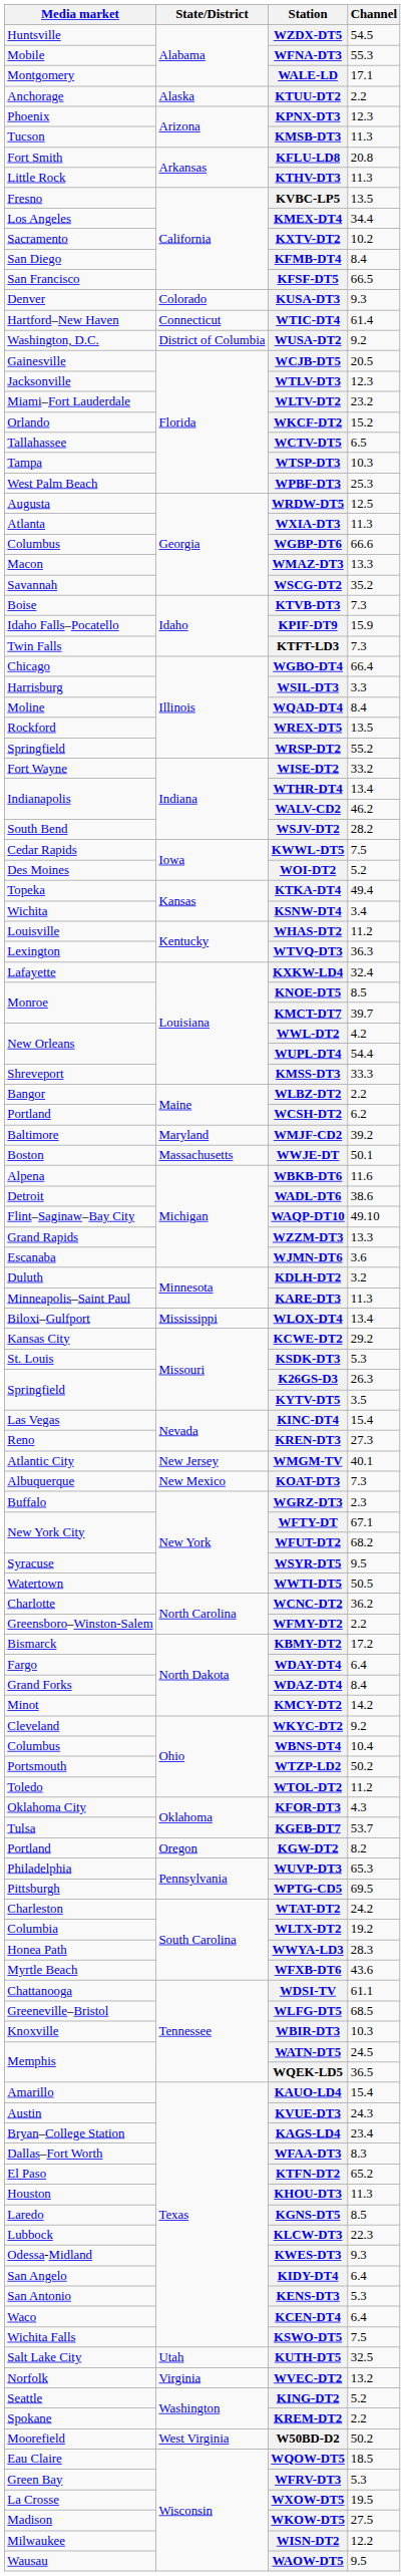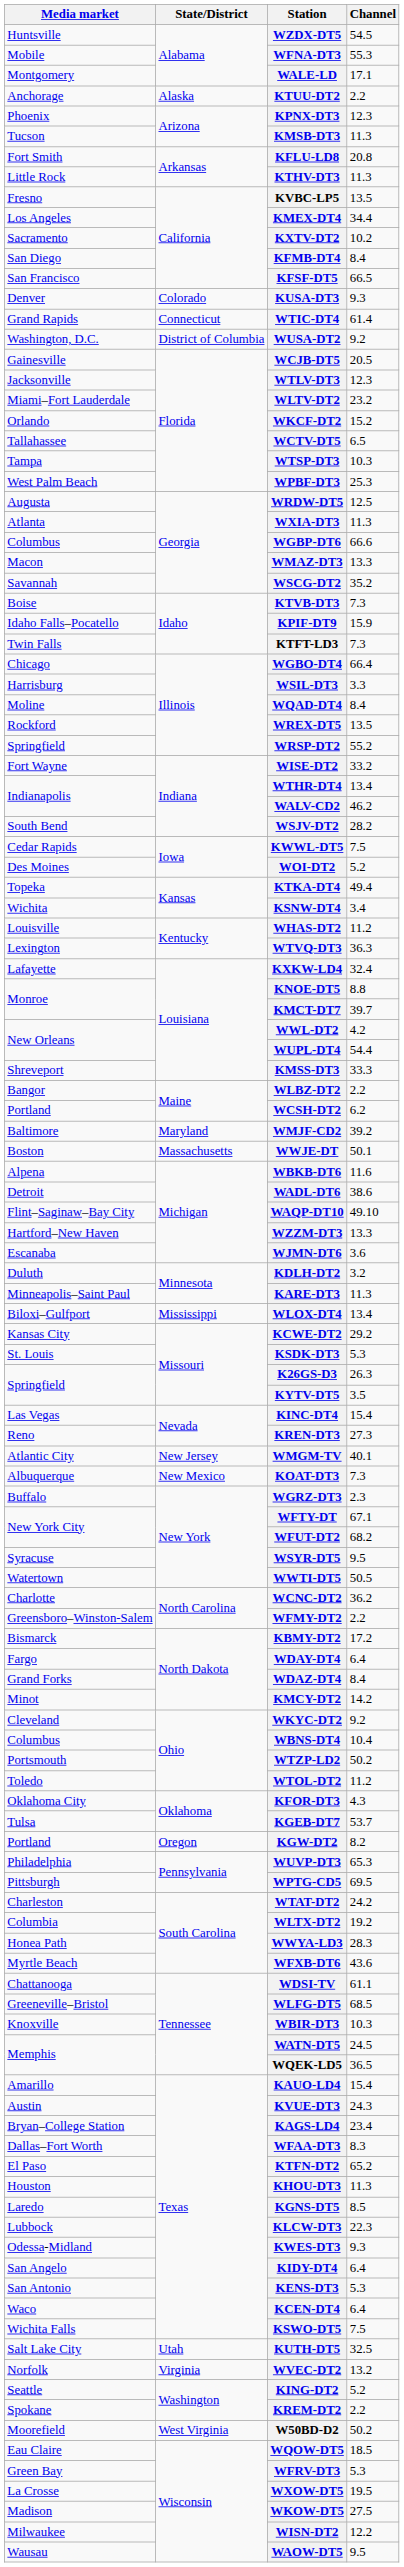WTIC-DT4 | Media market: Hartford–New Haven -> Grand Rapids
KNOE-DT5 | Channel: 8.5 -> 8.8
WZZM-DT3 | Media market: Grand Rapids -> Hartford–New Haven
